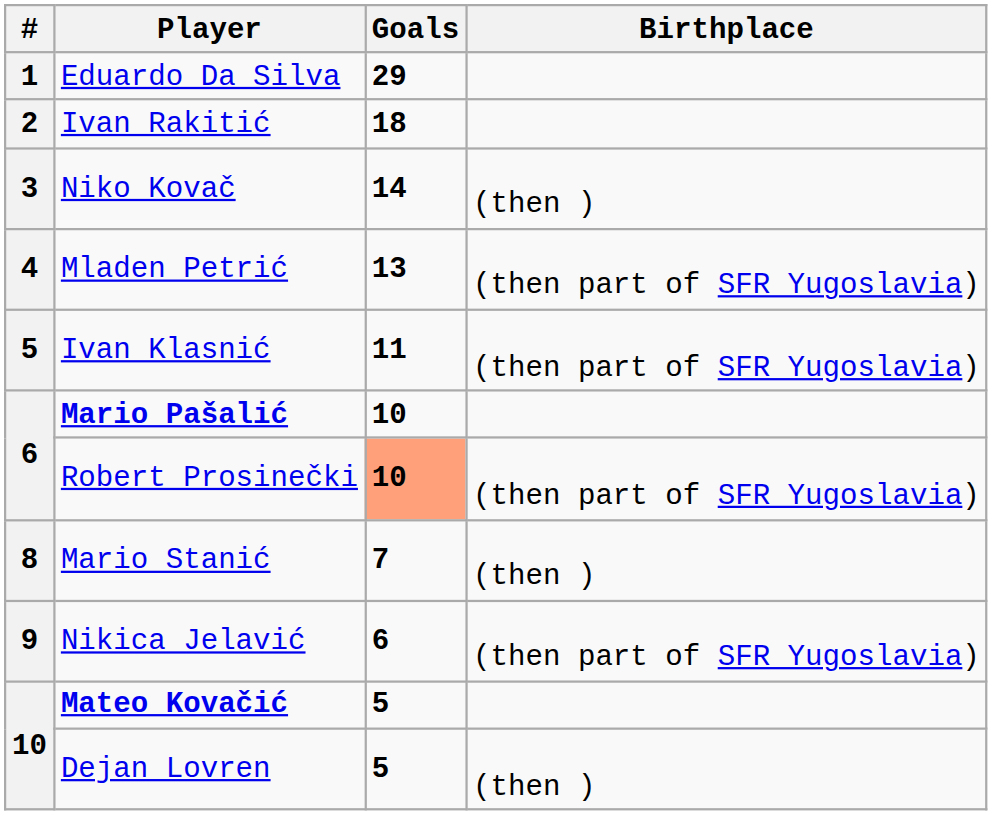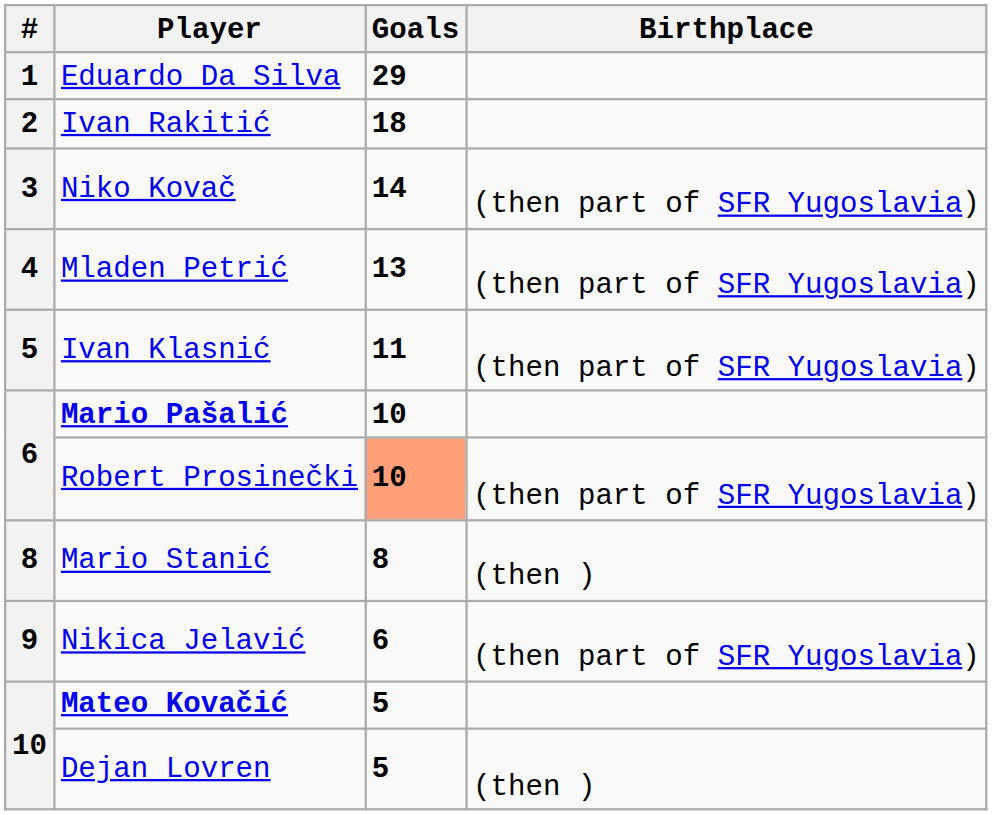Niko Kovač | Birthplace: (then ) -> (then part of SFR Yugoslavia)
Mario Stanić | Goals: 7 -> 8
